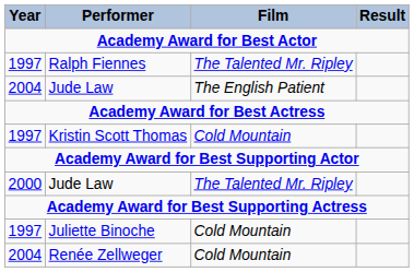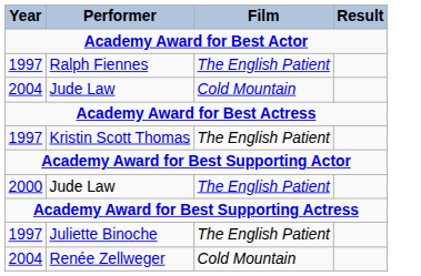Ralph Fiennes | Film: The Talented Mr. Ripley -> The English Patient
2004 / Jude Law | Film: The English Patient -> Cold Mountain
Kristin Scott Thomas | Film: Cold Mountain -> The English Patient
2000 / Jude Law | Film: The Talented Mr. Ripley -> The English Patient
Juliette Binoche | Film: Cold Mountain -> The English Patient
